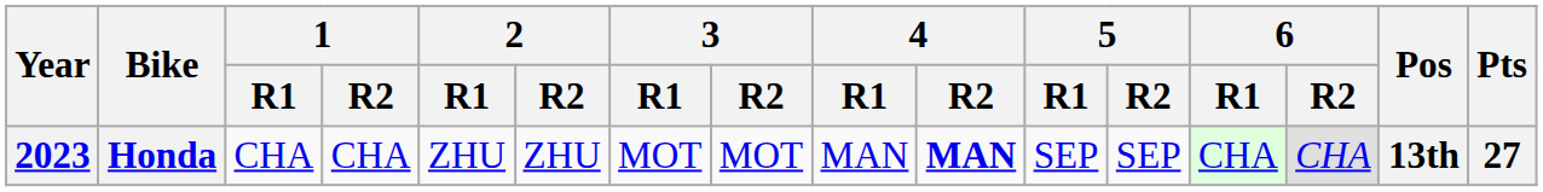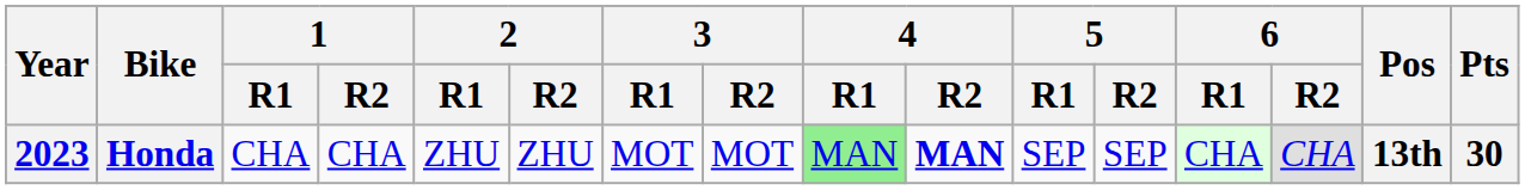Honda | 4 / R1: no background -> lightgreen background
Honda | Pts: 27 -> 30
